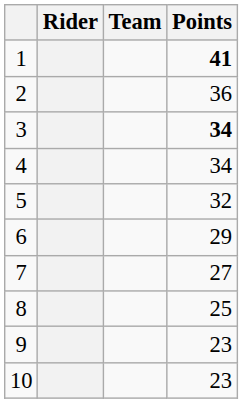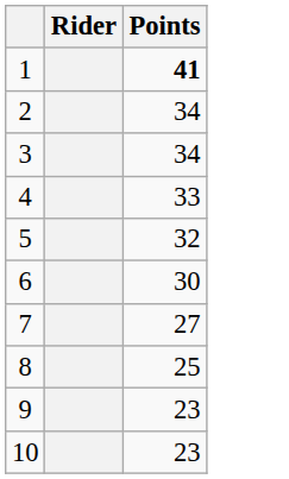- column: Team
2 | Points: 36 -> 34
3 | Points: bold -> normal
4 | Points: 34 -> 33
6 | Points: 29 -> 30
